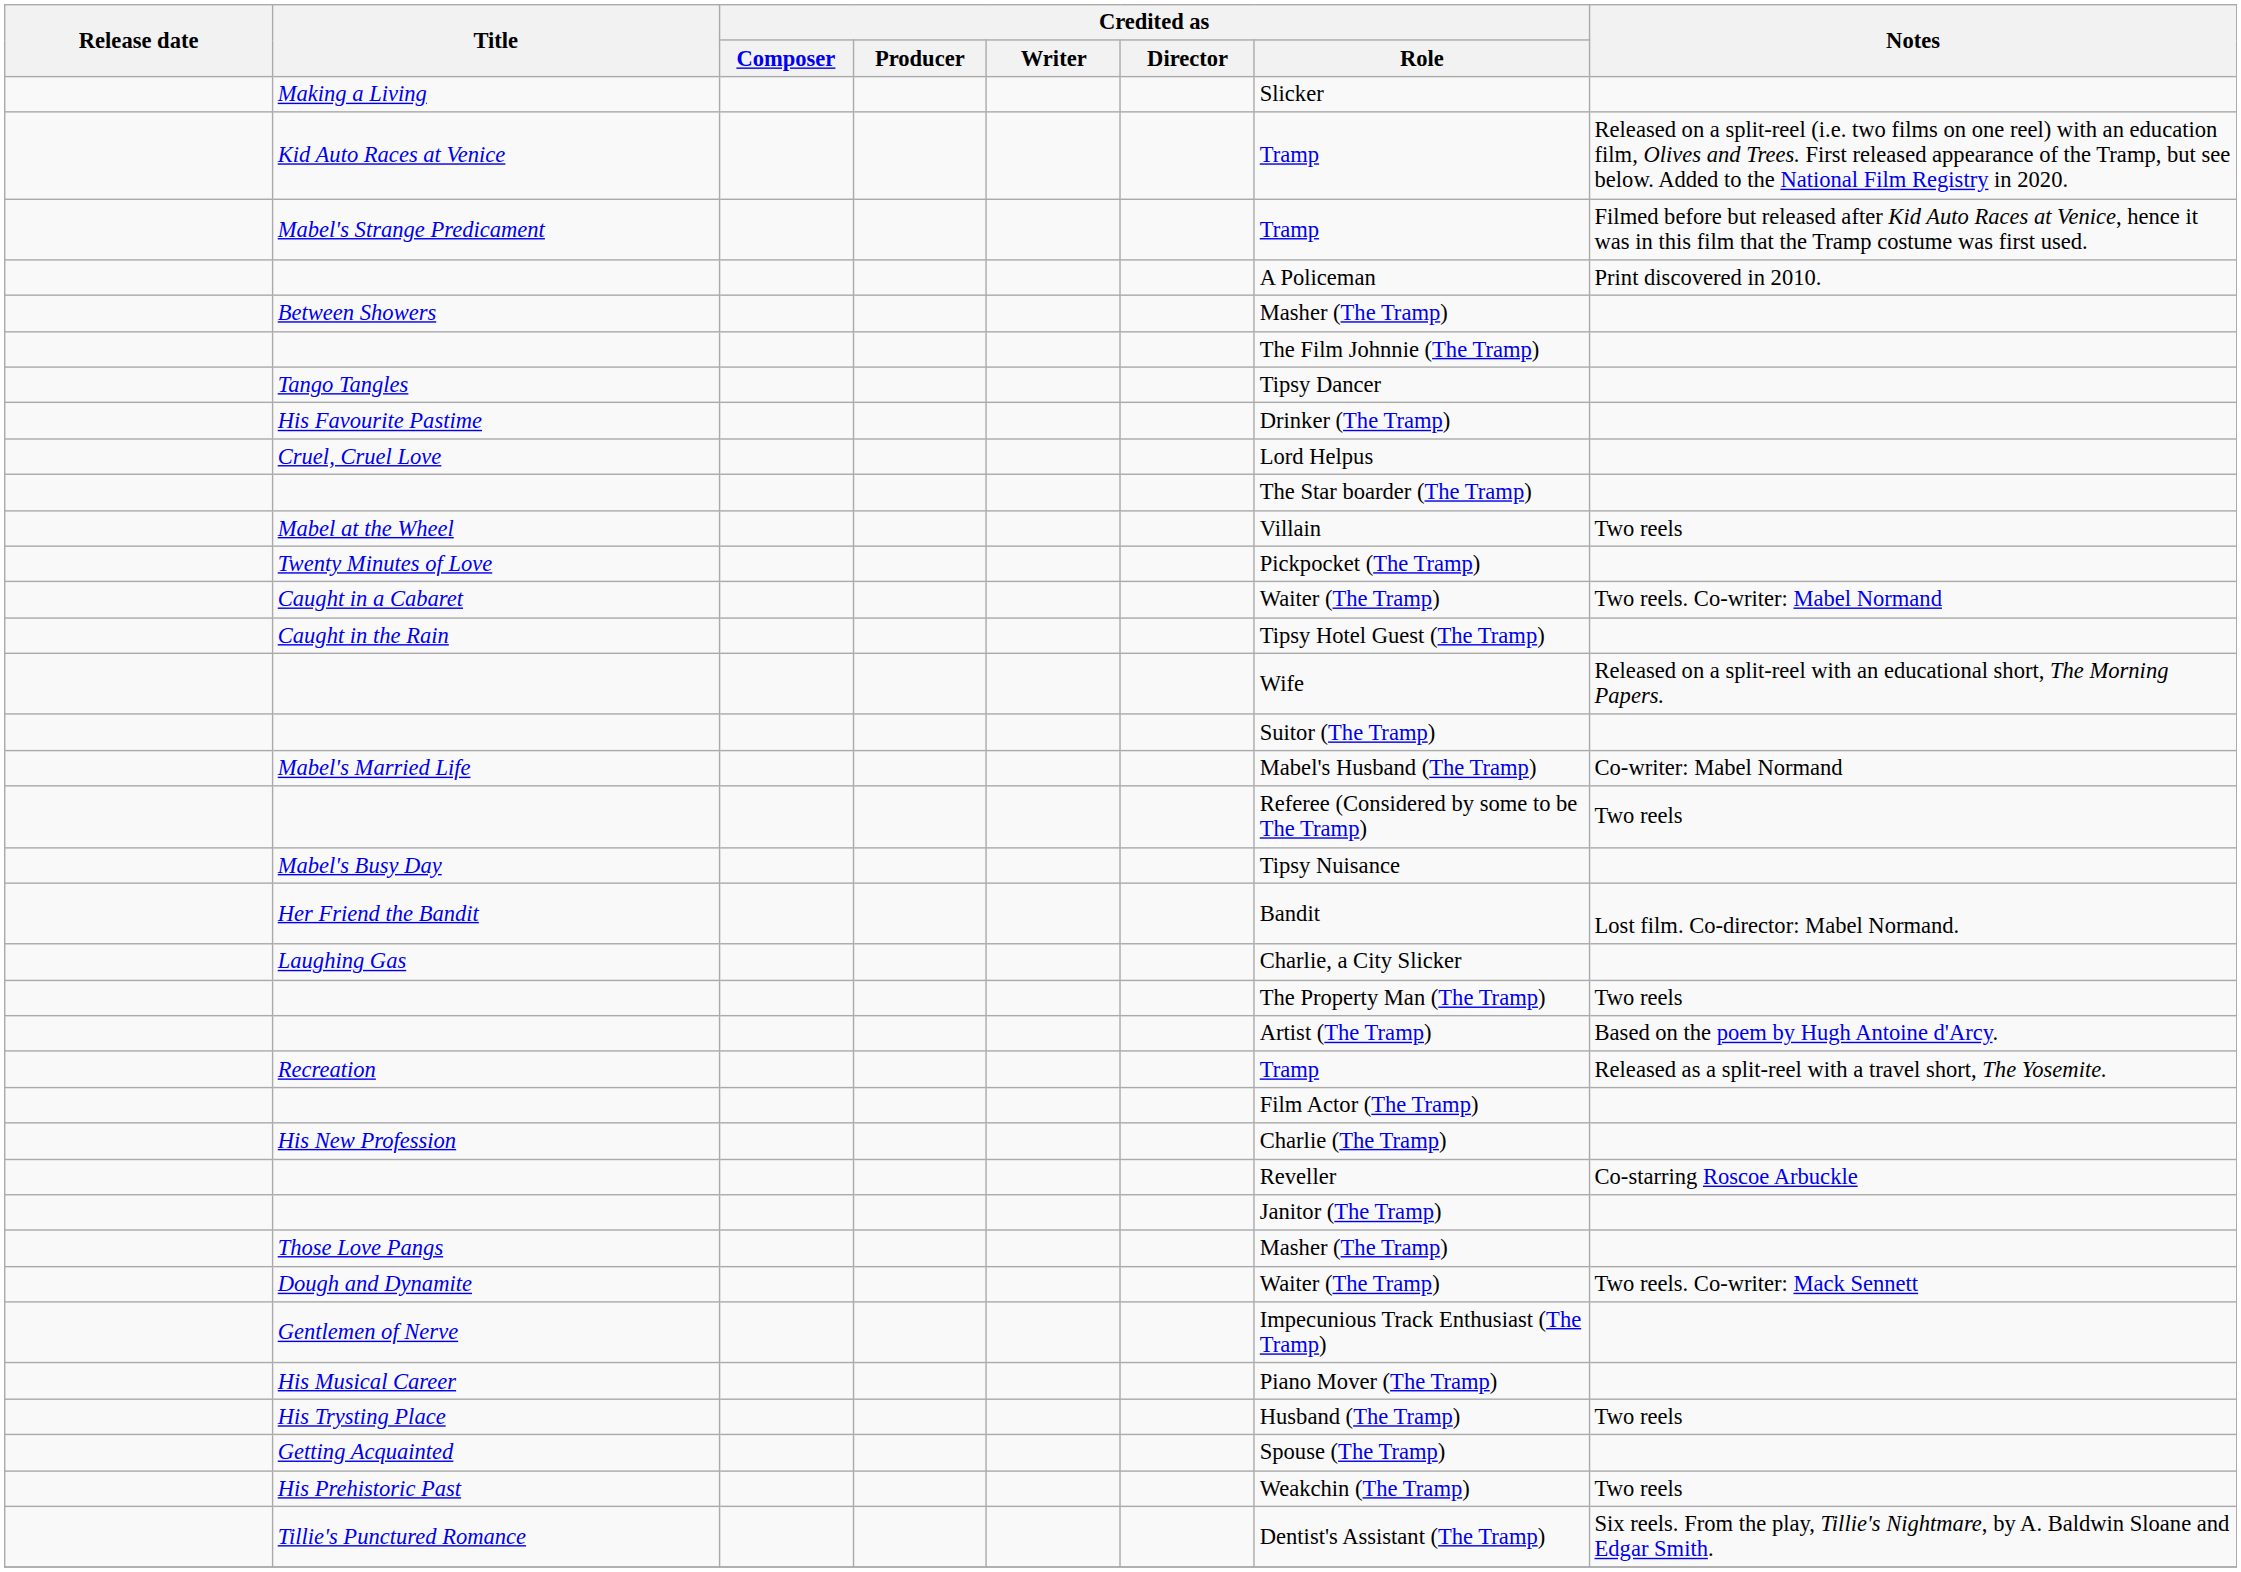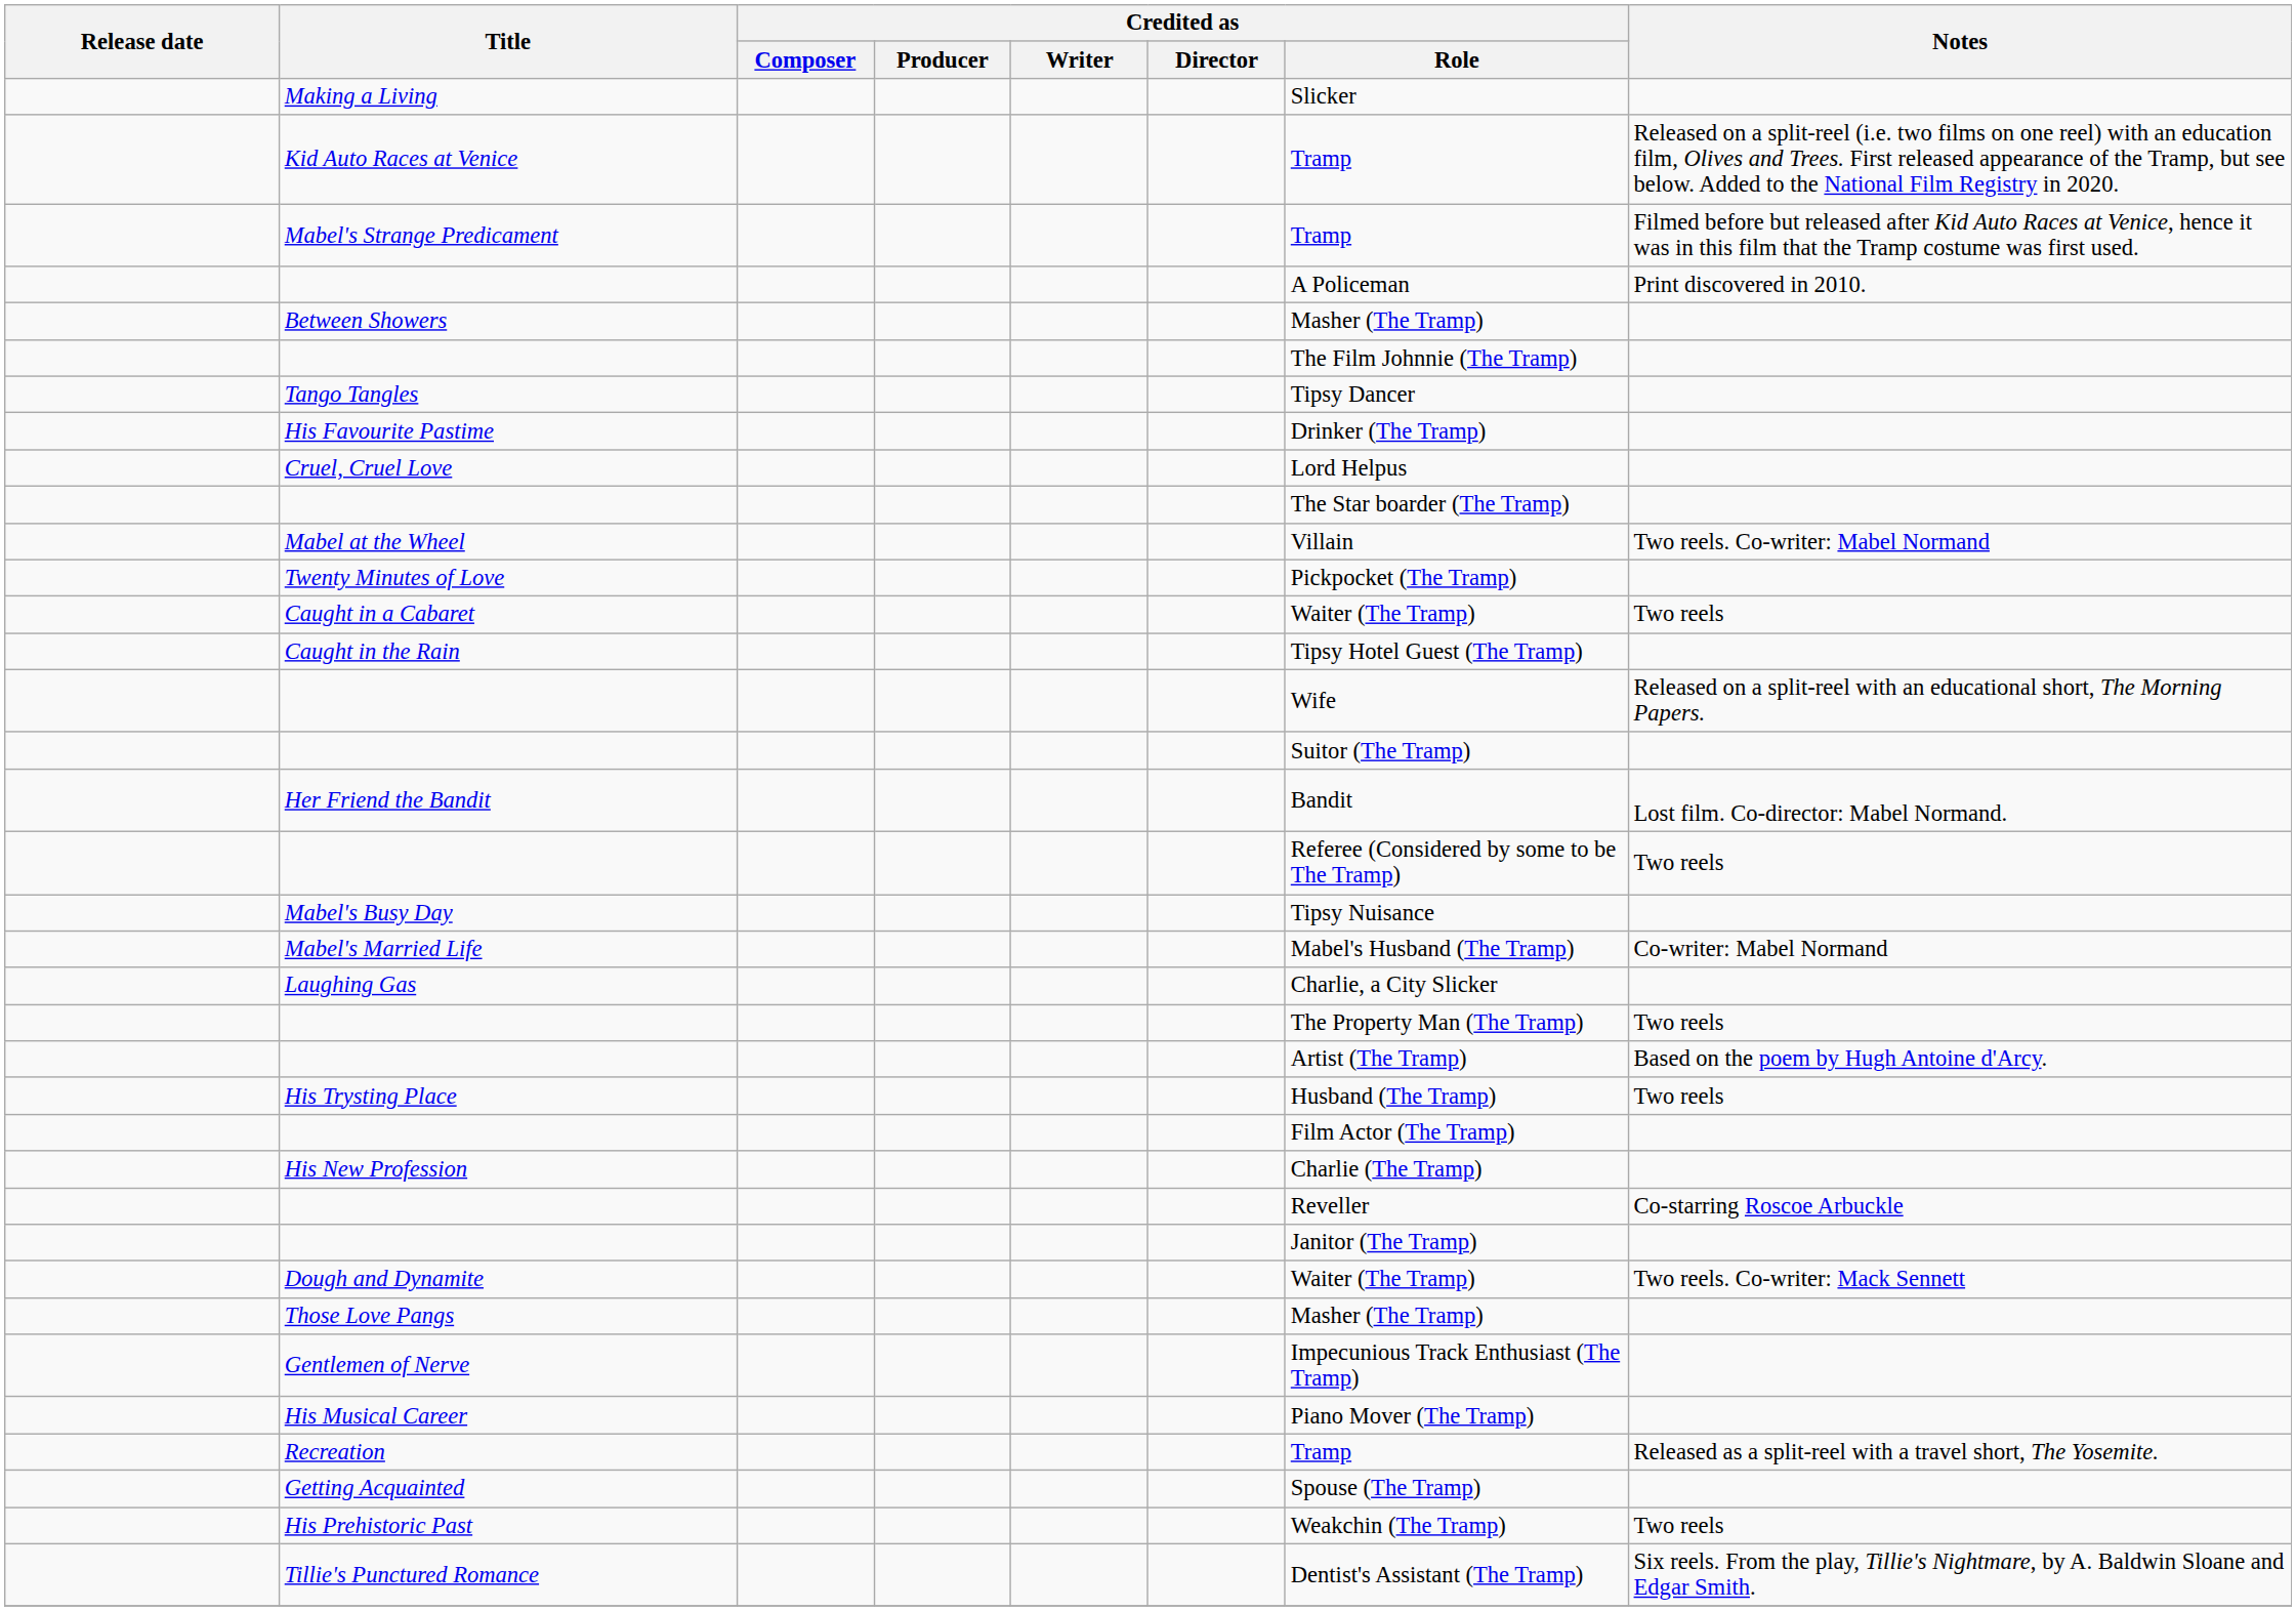Mabel at the Wheel | Notes: Two reels -> Two reels. Co-writer: Mabel Normand
Caught in a Cabaret | Notes: Two reels. Co-writer: Mabel Normand -> Two reels
rows swapped: Her Friend the Bandit <-> Mabel's Married Life
rows swapped: Recreation <-> His Trysting Place
rows swapped: Those Love Pangs <-> Dough and Dynamite
